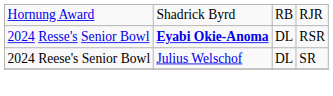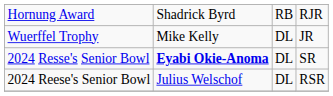+ row: Wuerffel Trophy | Mike Kelly | DL | JR
2024 Resse's Senior Bowl | column 4: RSR -> SR
2024 Reese's Senior Bowl | column 4: SR -> RSR
